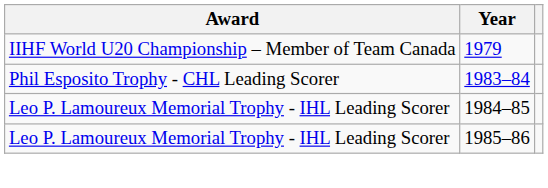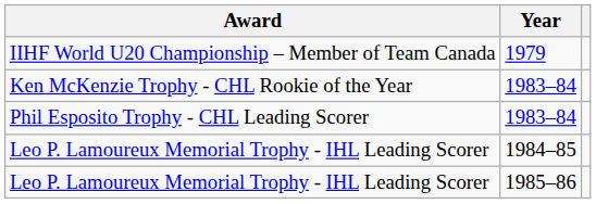+ row: Ken McKenzie Trophy - CHL Rookie of the Year | 1983–84
